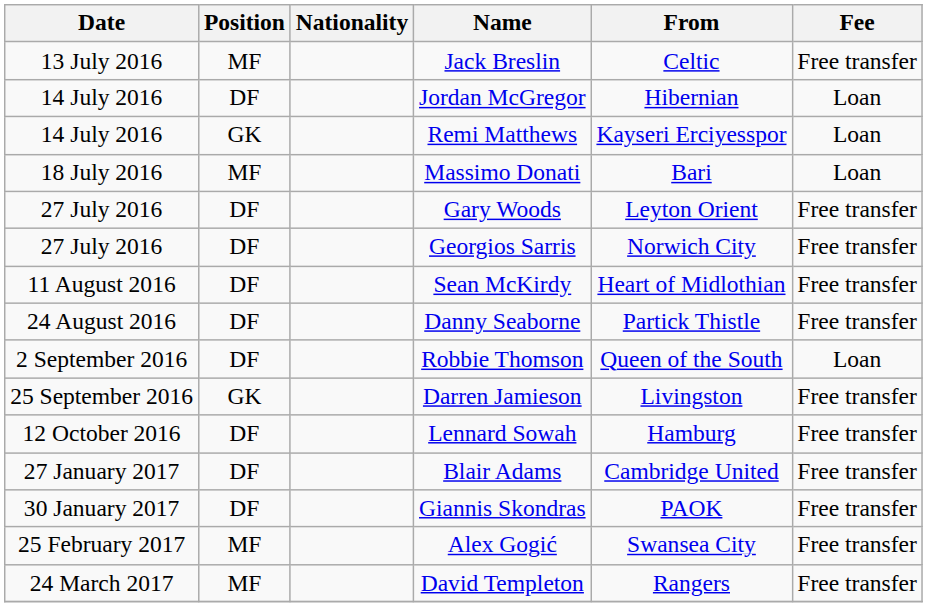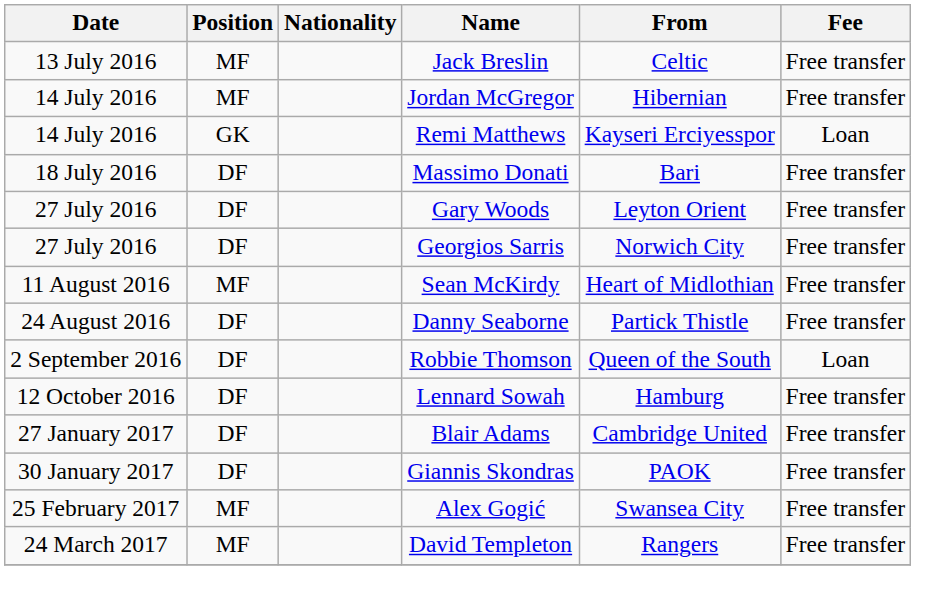Jordan McGregor | Position: DF -> MF
Jordan McGregor | Fee: Loan -> Free transfer
Massimo Donati | Position: MF -> DF
Massimo Donati | Fee: Loan -> Free transfer
Sean McKirdy | Position: DF -> MF
- row: 25 September 2016 | GK | Darren Jamieson | Livingston | Free transfer
